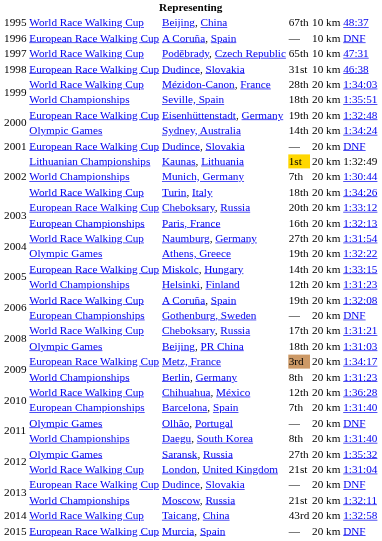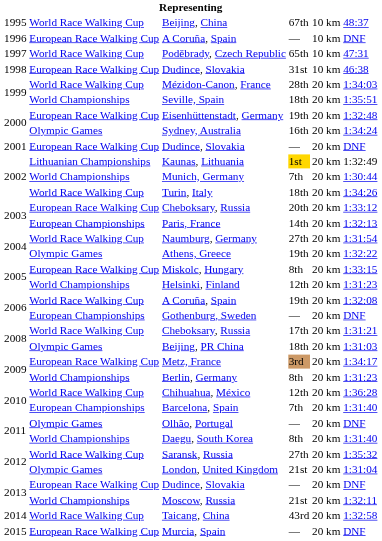Sydney, Australia | column 4: 14th -> 16th
Paris, France | column 4: 16th -> 14th
Miskolc, Hungary | column 4: 14th -> 8th
Saransk, Russia | column 2: Olympic Games -> World Race Walking Cup
London, United Kingdom | column 2: World Race Walking Cup -> Olympic Games
